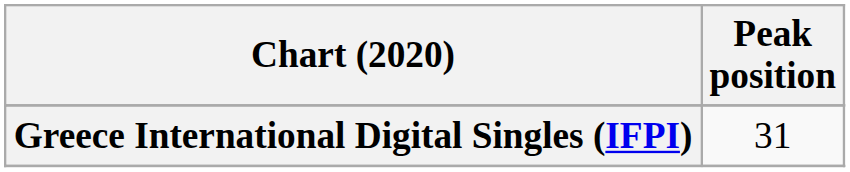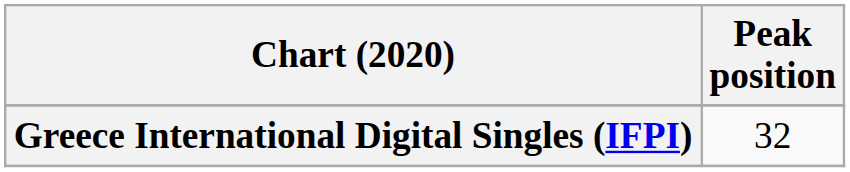Greece International Digital Singles (IFPI) | Peak position: 31 -> 32
